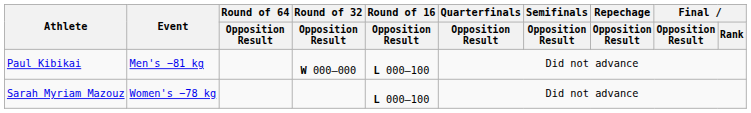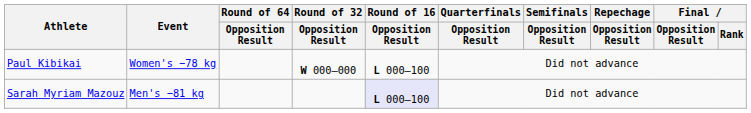Paul Kibikai | Event: Men's −81 kg -> Women's −78 kg
Sarah Myriam Mazouz | Event: Women's −78 kg -> Men's −81 kg
Sarah Myriam Mazouz | Round of 16 / Opposition Result: no background -> lavender background
